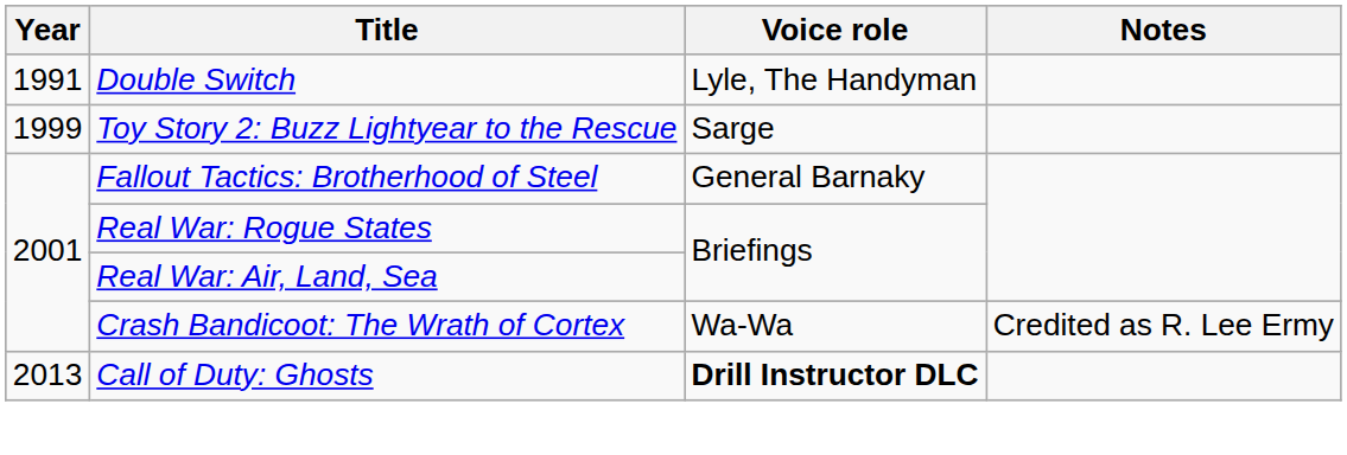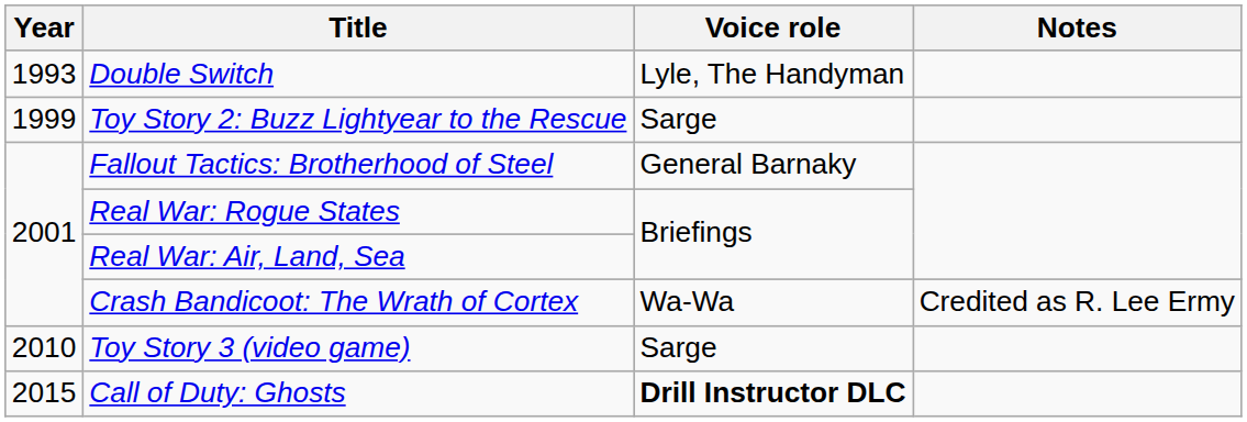Double Switch | Year: 1991 -> 1993
+ row: 2010 | Toy Story 3 (video game) | Sarge
Call of Duty: Ghosts | Year: 2013 -> 2015
